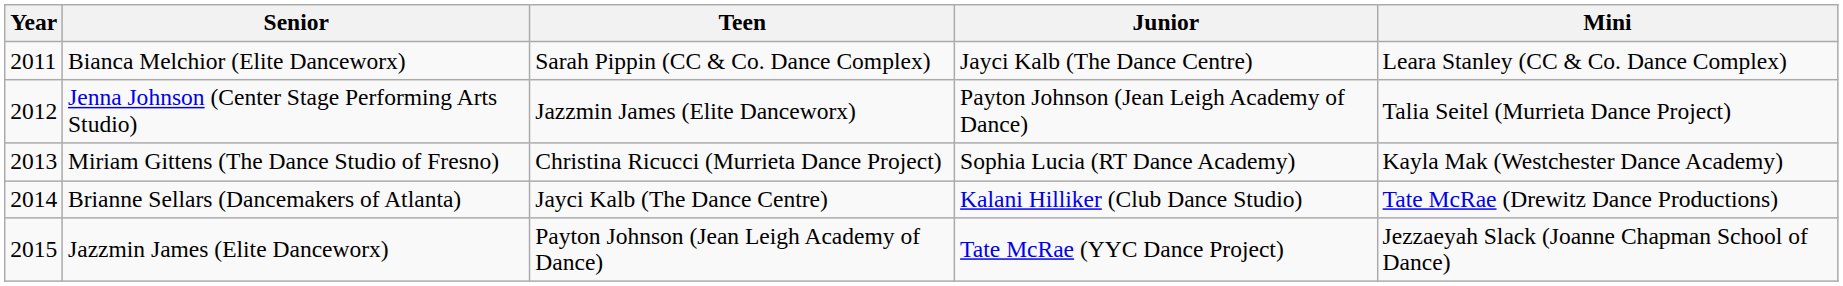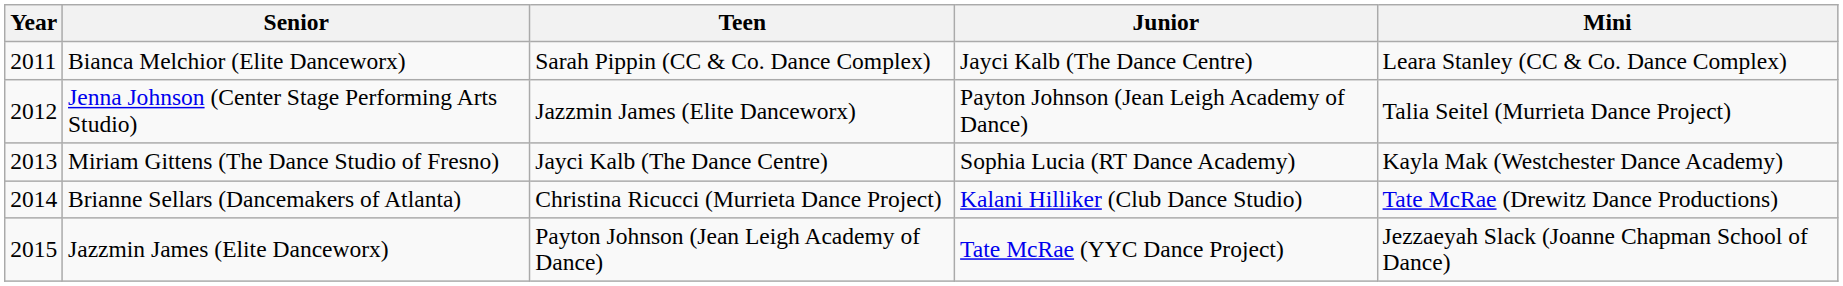Miriam Gittens (The Dance Studio of Fresno) | Teen: Christina Ricucci (Murrieta Dance Project) -> Jayci Kalb (The Dance Centre)
Brianne Sellars (Dancemakers of Atlanta) | Teen: Jayci Kalb (The Dance Centre) -> Christina Ricucci (Murrieta Dance Project)
